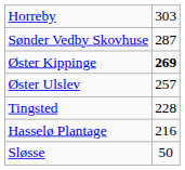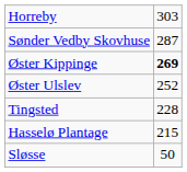Øster Ulslev | column 2: 257 -> 252
Hasselø Plantage | column 2: 216 -> 215
